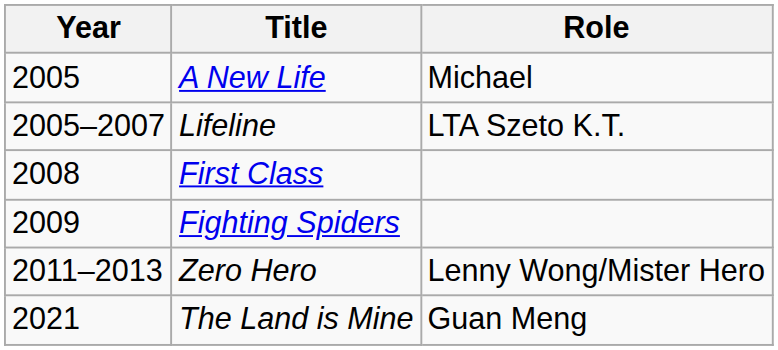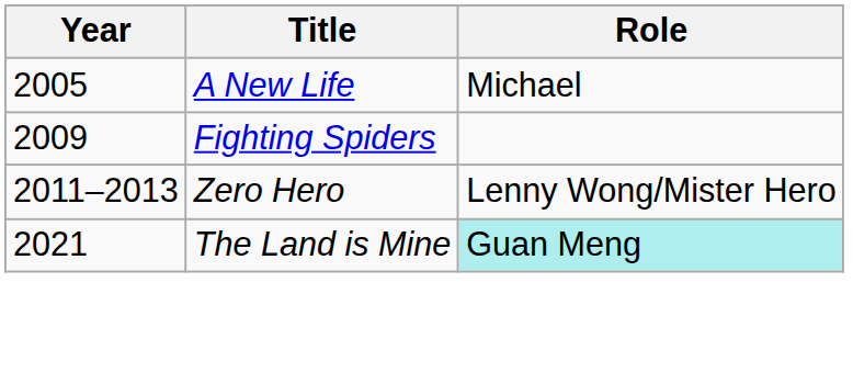- row: 2005–2007 | Lifeline | LTA Szeto K.T.
- row: 2008 | First Class
The Land is Mine | Role: no background -> paleturquoise background
